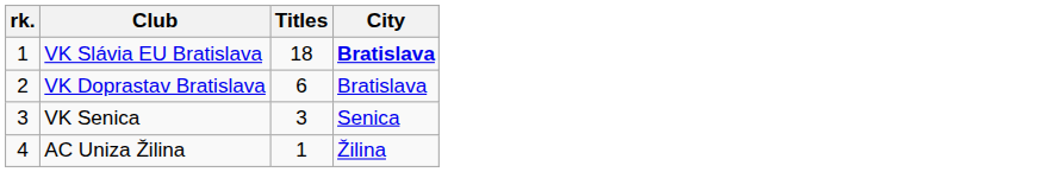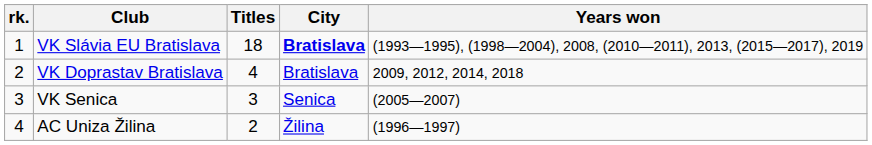+ column: Years won | (1993—1995), (1998—2004), 2008, (2010—2011), 2013, (2015—2017), 2019 | 2009, 2012, 2014, 2018 | (2005—2007) | (1996—1997)
VK Doprastav Bratislava | Titles: 6 -> 4
AC Uniza Žilina | Titles: 1 -> 2
